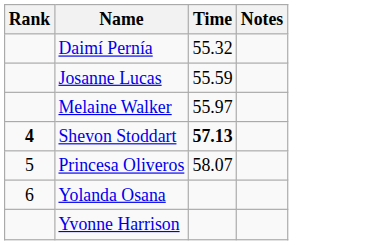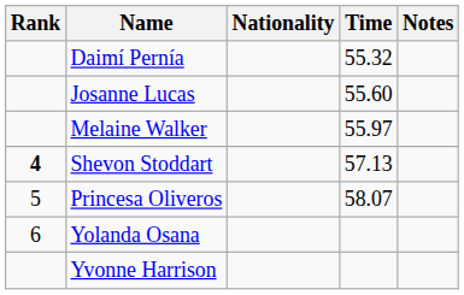+ column: Nationality
Josanne Lucas | Time: 55.59 -> 55.60
Shevon Stoddart | Time: bold -> normal
